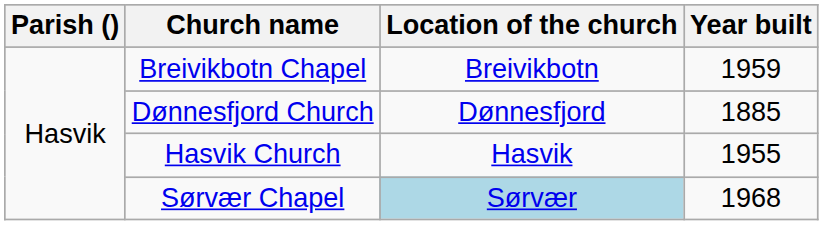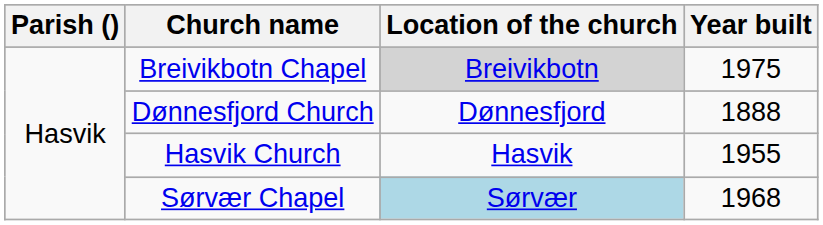Breivikbotn Chapel | Location of the church: no background -> lightgrey background
Breivikbotn Chapel | Year built: 1959 -> 1975
Dønnesfjord Church | Year built: 1885 -> 1888
